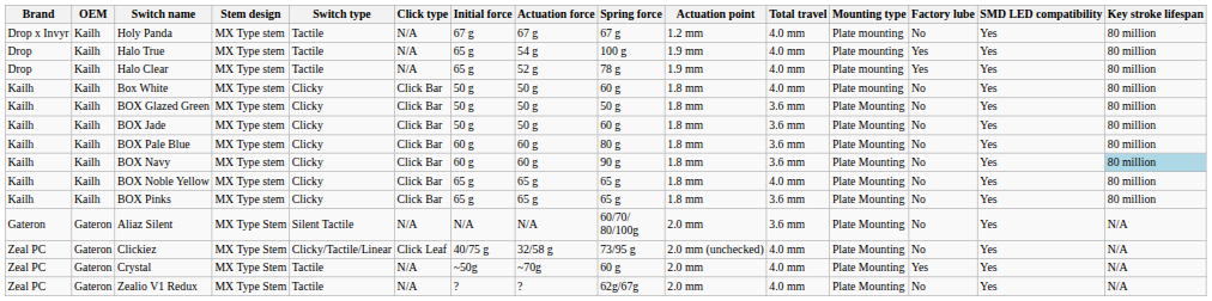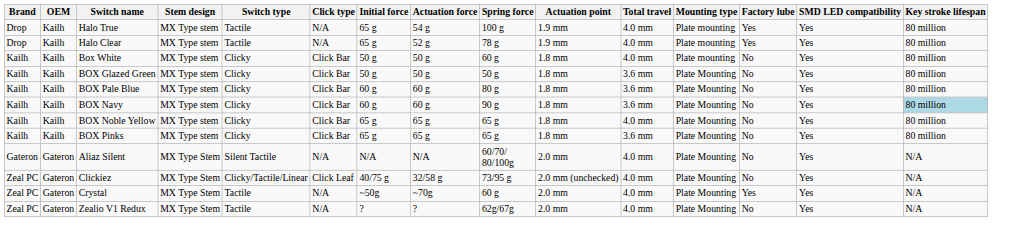- row: Drop x Invyr | Kailh | Holy Panda | MX Type stem | Tactile | N/A | 67 g | 67 g | 67 g | 1.2 mm | 4.0 mm | Plate mounting | No | Yes | 80 million
- row: Kailh | Kailh | BOX Jade | MX Type stem | Clicky | Click Bar | 50 g | 50 g | 60 g | 1.8 mm | 3.6 mm | Plate Mounting | No | Yes | 80 million
Aliaz Silent | Total travel: 3.6 mm -> 4.0 mm
